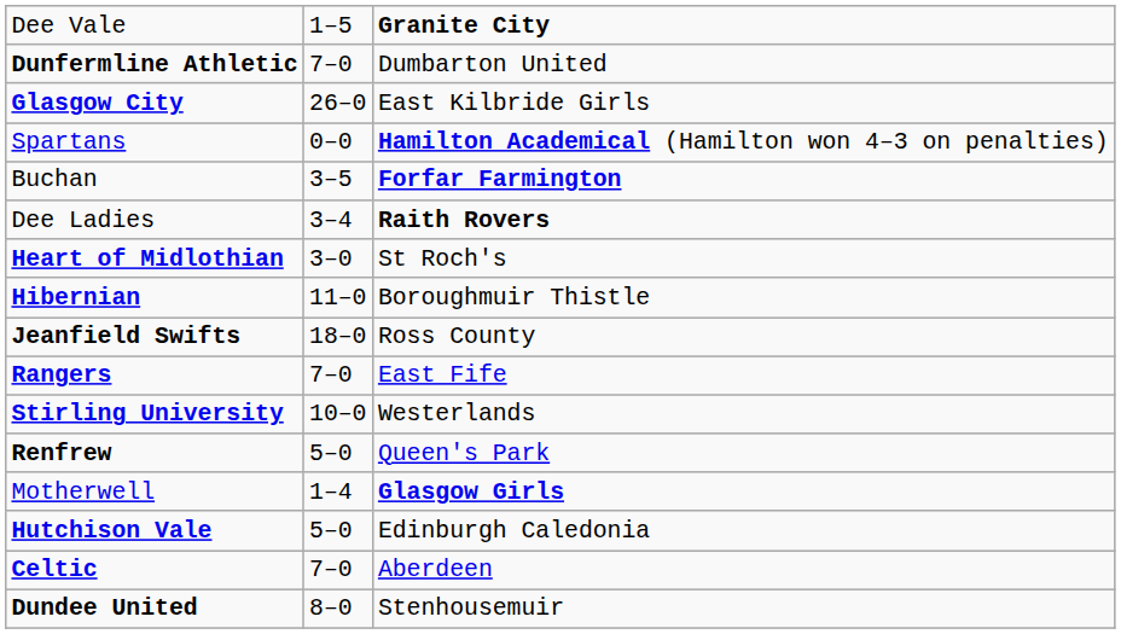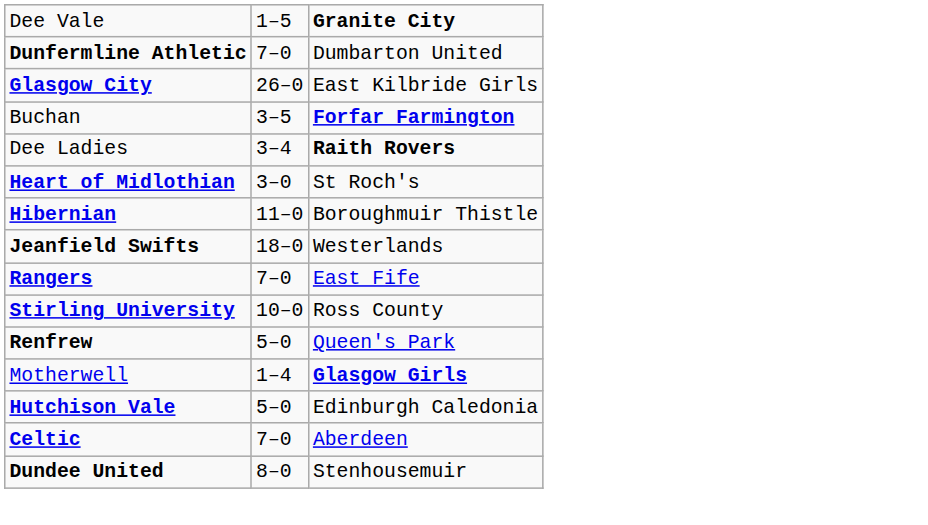- row: Spartans | 0–0 | Hamilton Academical (Hamilton won 4–3 on penalties)
Jeanfield Swifts | column 3: Ross County -> Westerlands
Stirling University | column 3: Westerlands -> Ross County
